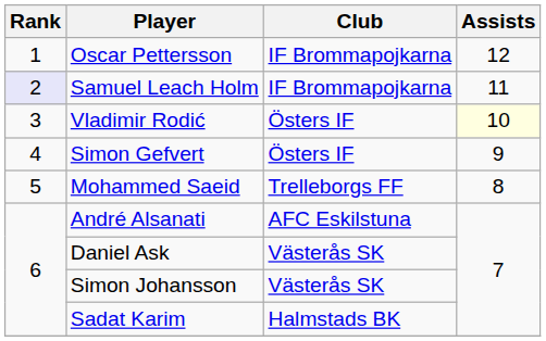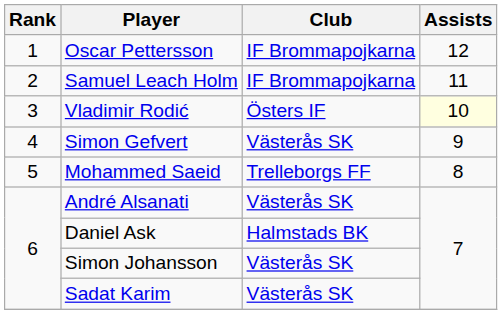Samuel Leach Holm | Rank: lavender background -> no background
Simon Gefvert | Club: Östers IF -> Västerås SK
André Alsanati | Club: AFC Eskilstuna -> Västerås SK
Daniel Ask | Club: Västerås SK -> Halmstads BK
Sadat Karim | Club: Halmstads BK -> Västerås SK
